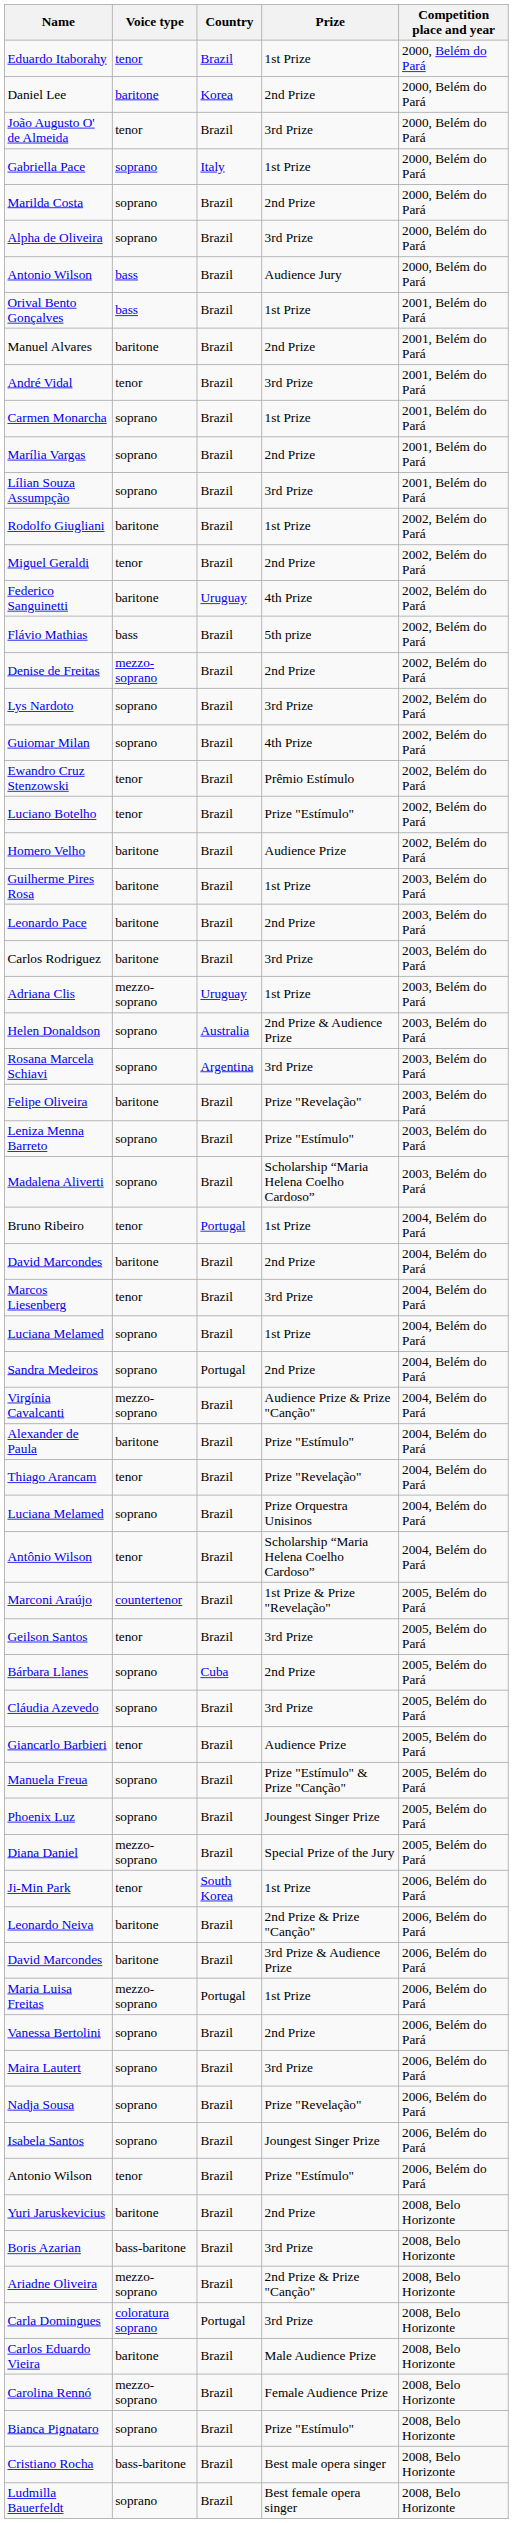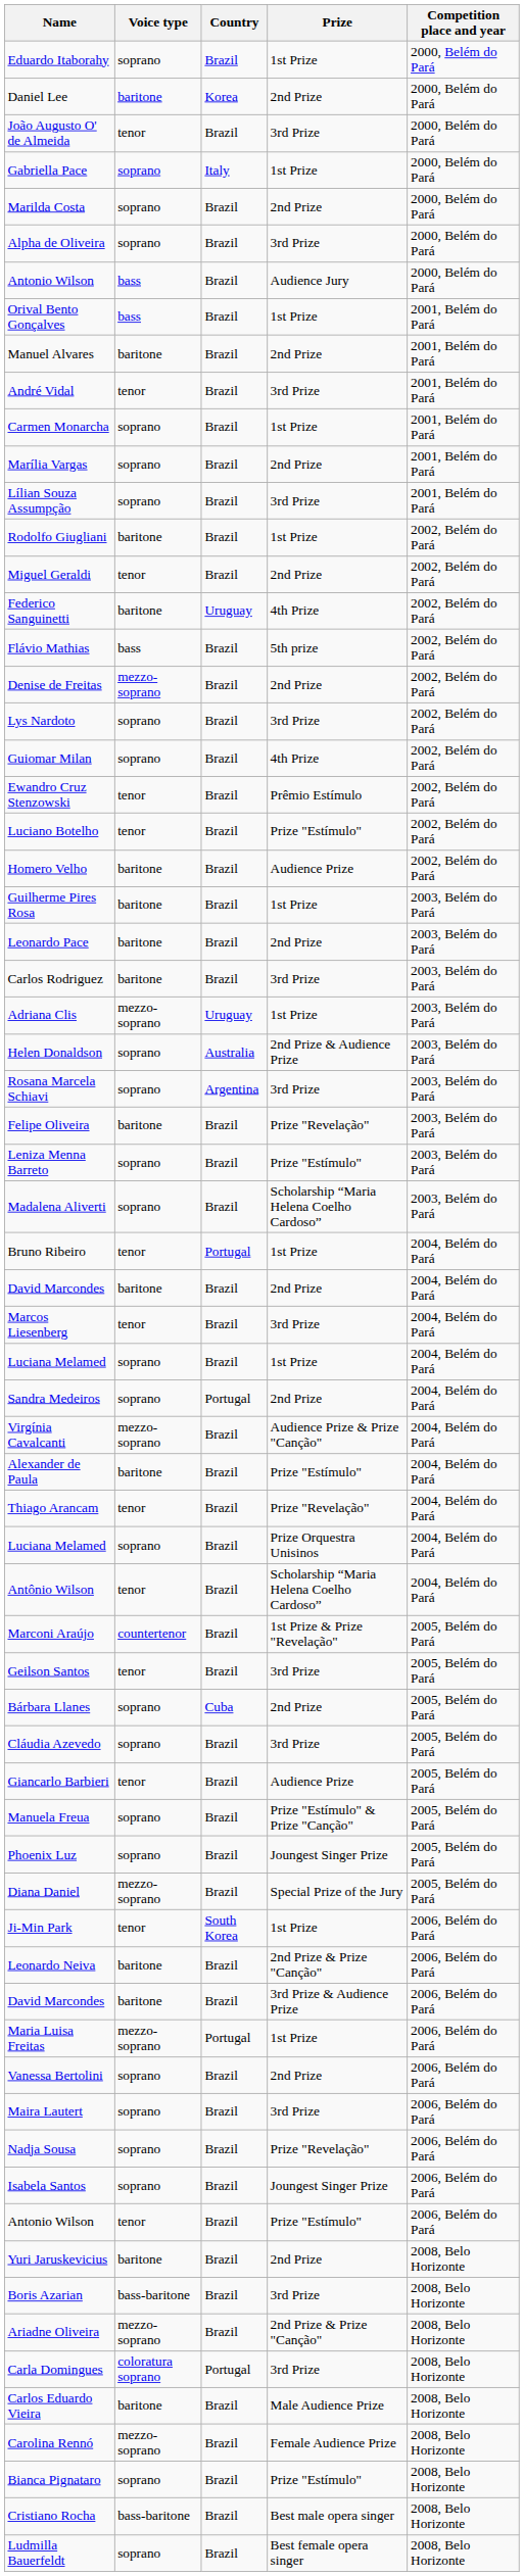Eduardo Itaborahy | Voice type: tenor -> soprano
